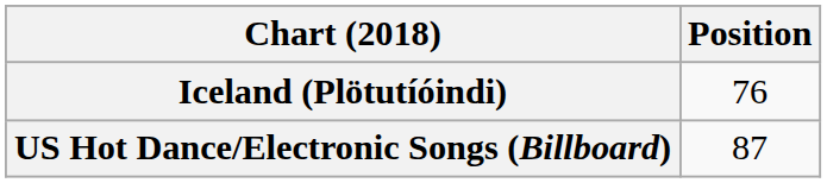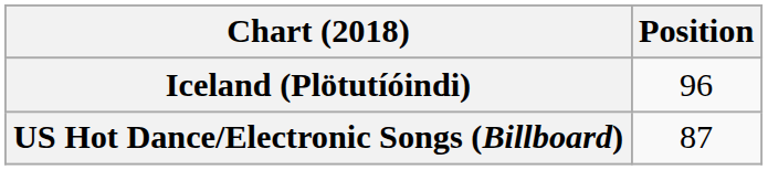Iceland (Plötutíóindi) | Position: 76 -> 96
